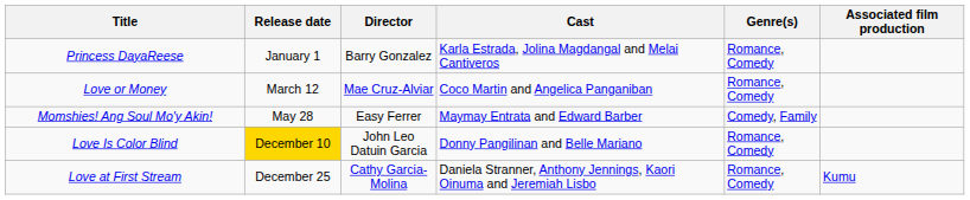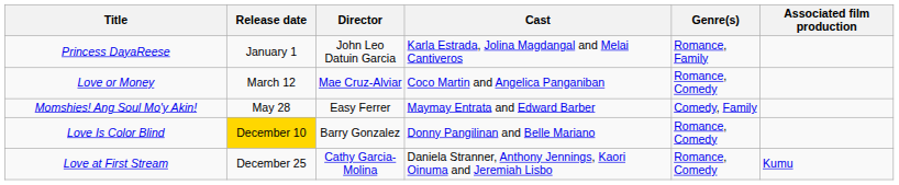Princess DayaReese | Director: Barry Gonzalez -> John Leo Datuin Garcia
Princess DayaReese | Genre(s): Romance, Comedy -> Romance, Family
Love Is Color Blind | Director: John Leo Datuin Garcia -> Barry Gonzalez
